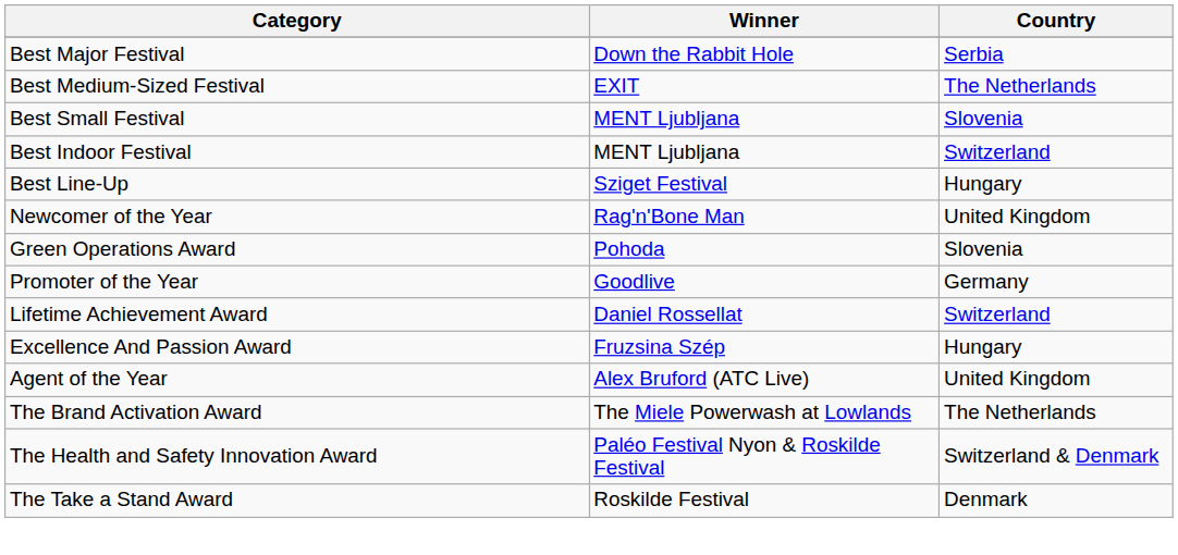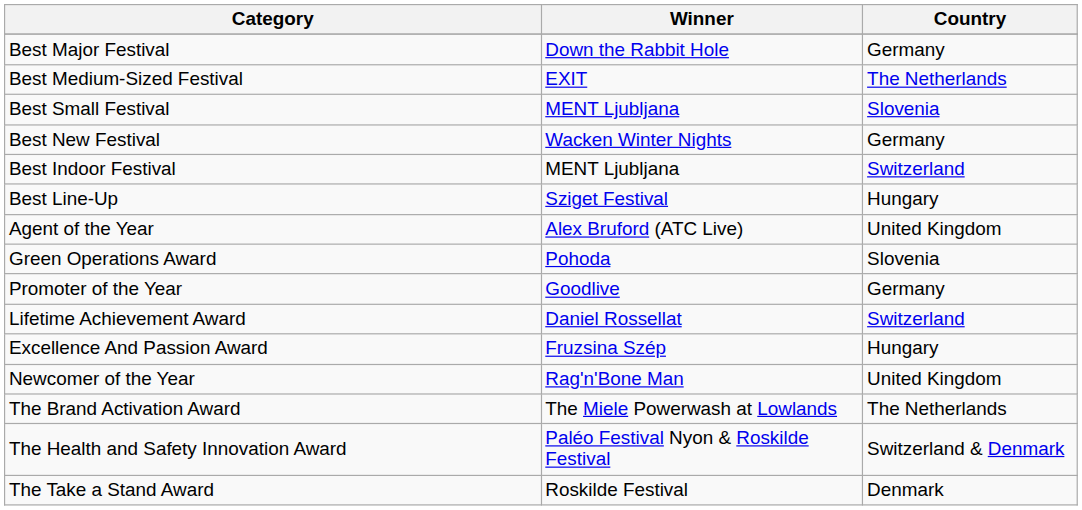Best Major Festival | Country: Serbia -> Germany
+ row: Best New Festival | Wacken Winter Nights | Germany
rows swapped: Newcomer of the Year <-> Agent of the Year
